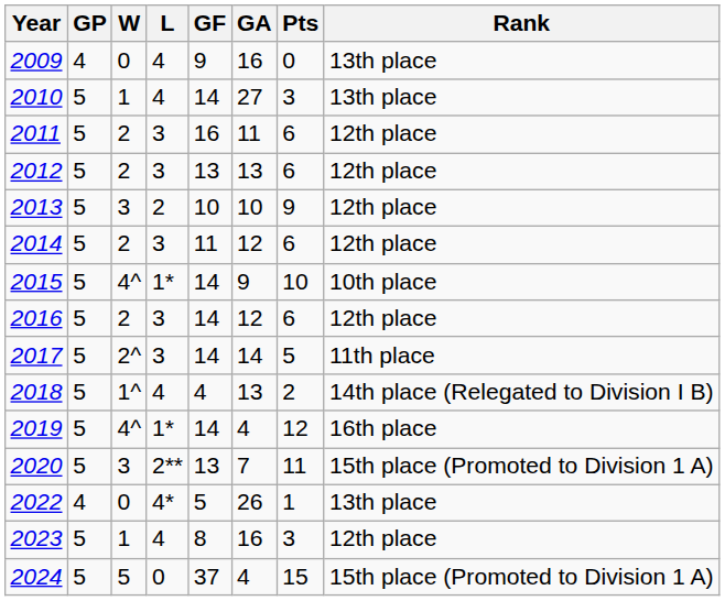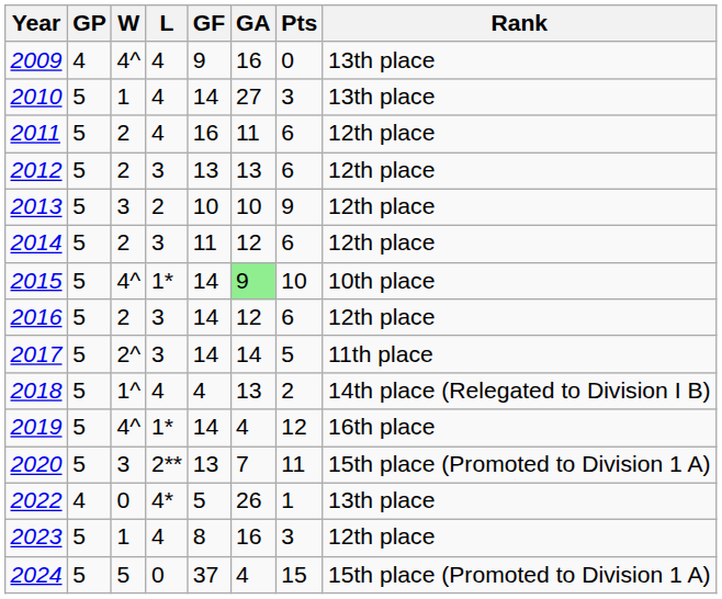2009 | W: 0 -> 4^
2011 | L: 3 -> 4
2015 | GA: no background -> lightgreen background
